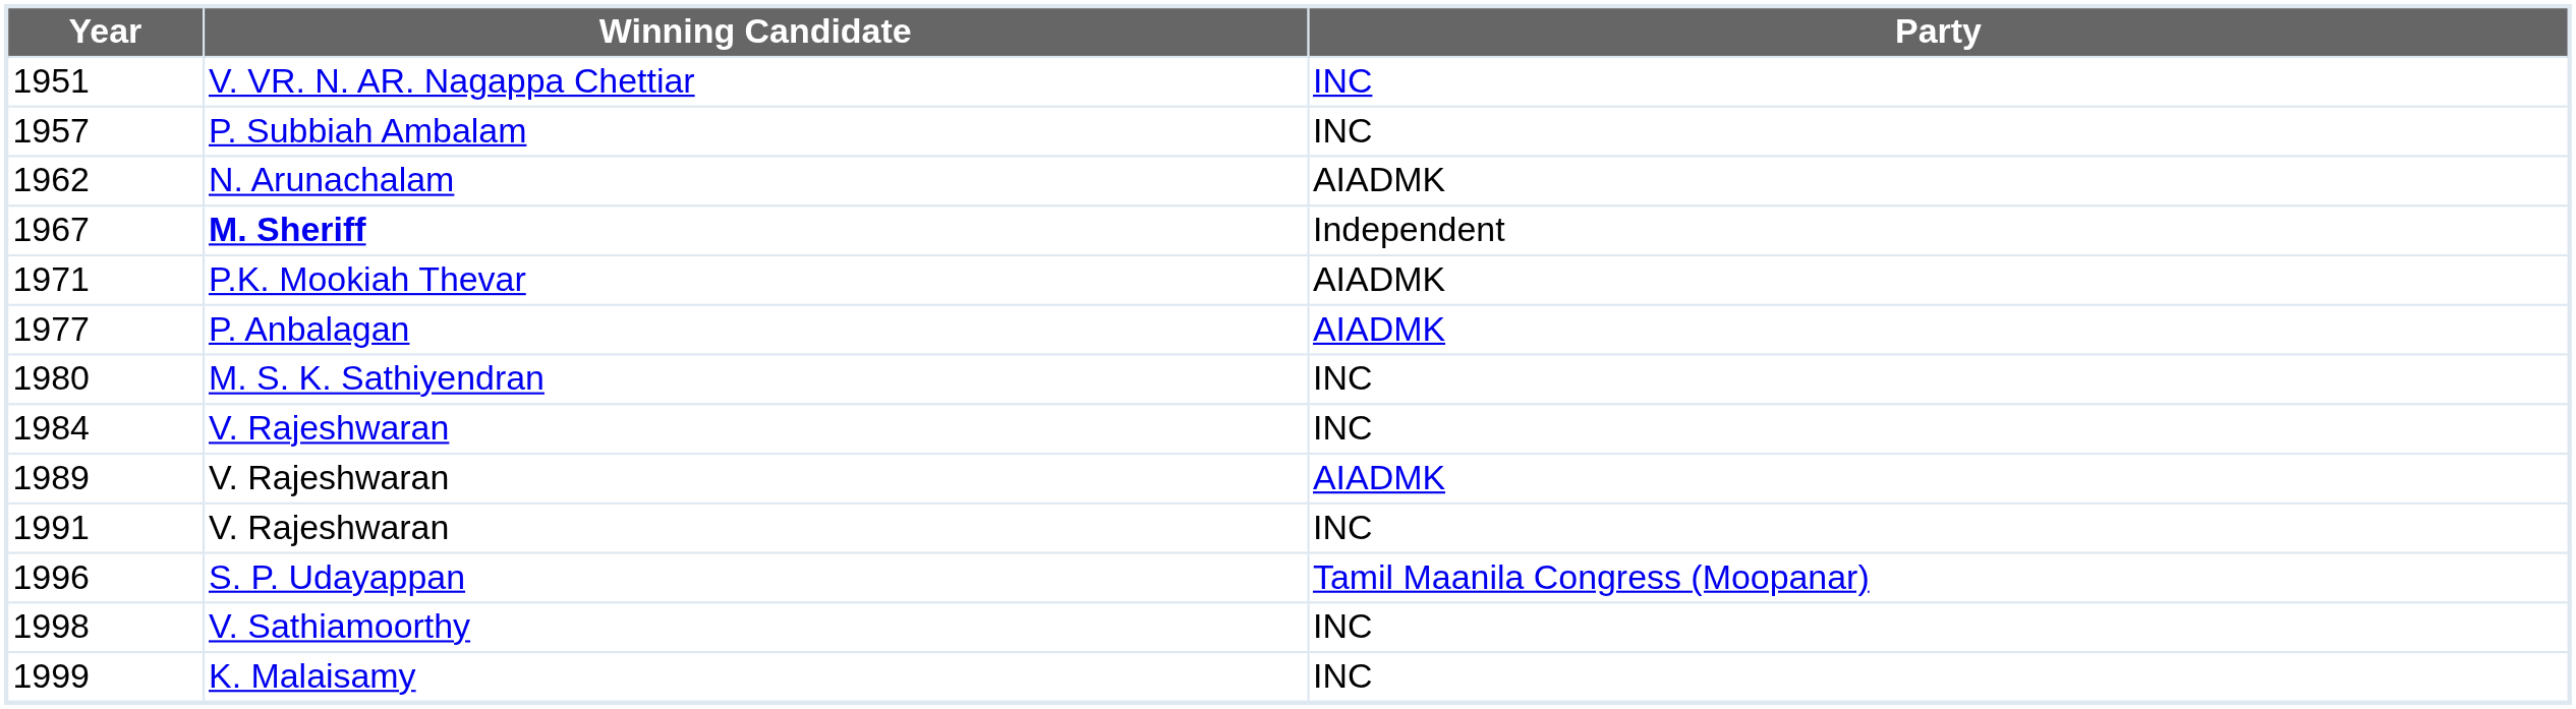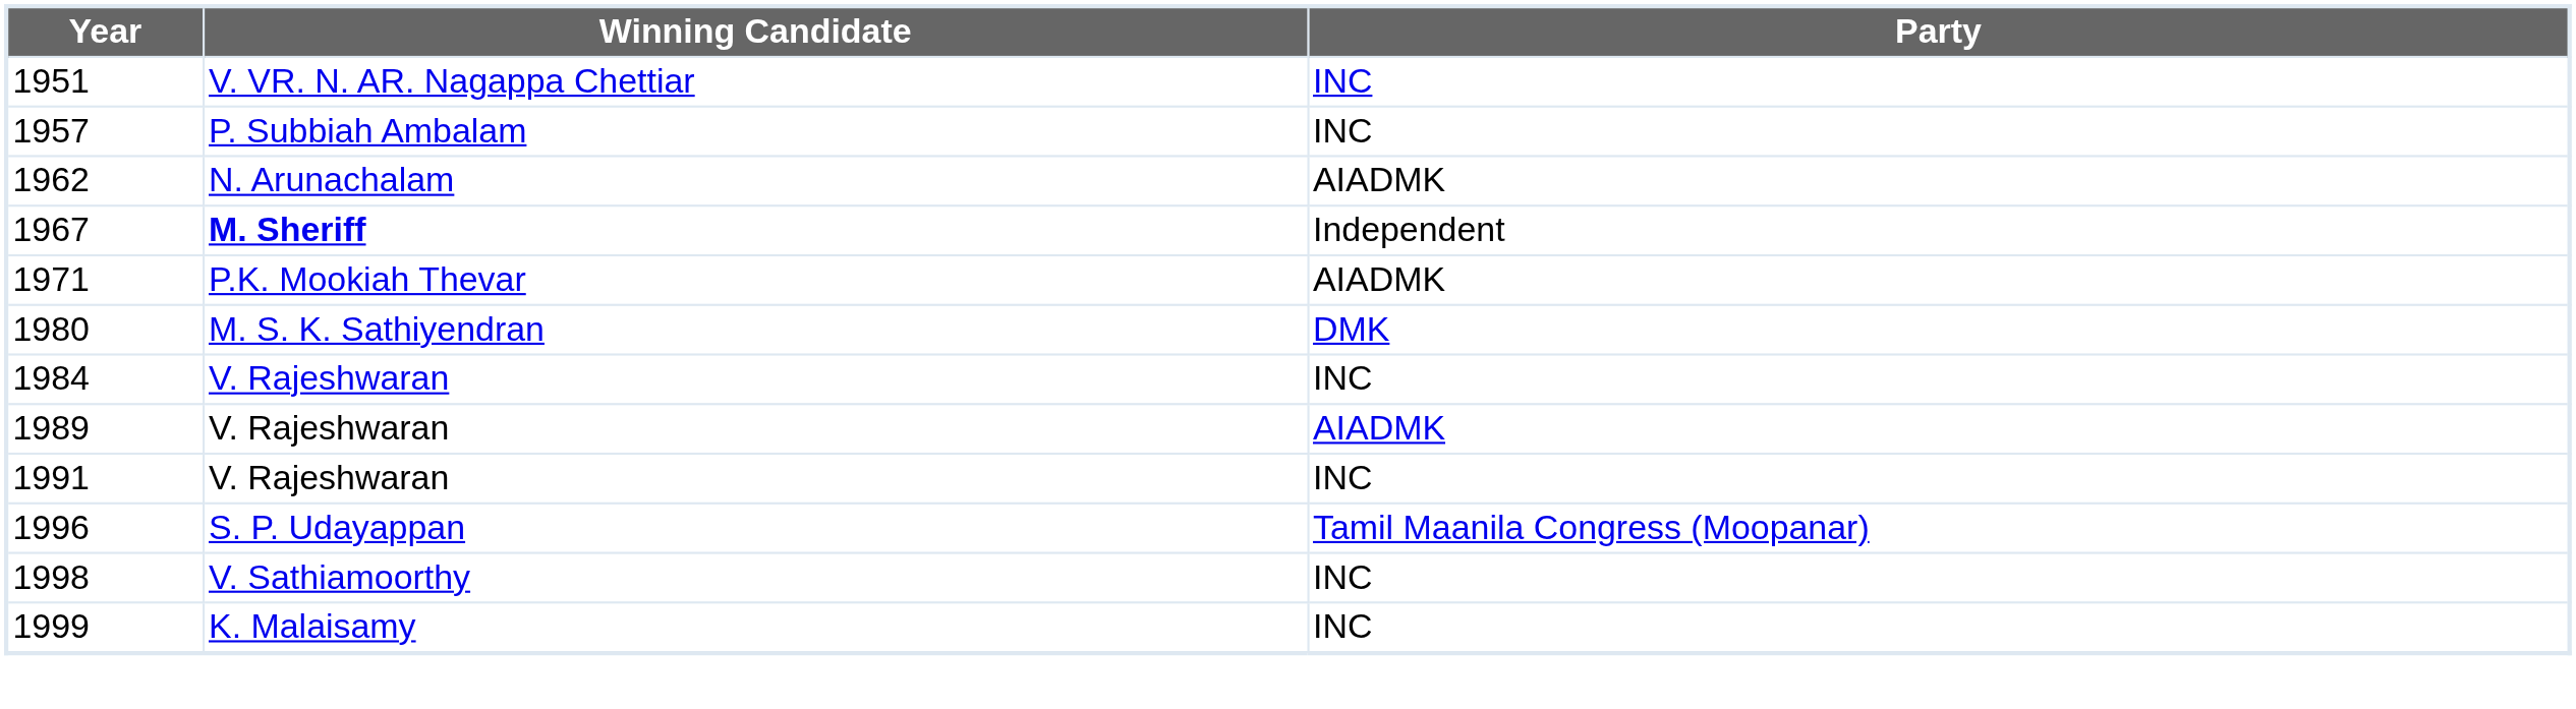- row: 1977 | P. Anbalagan | AIADMK
1980 | Party: INC -> DMK
